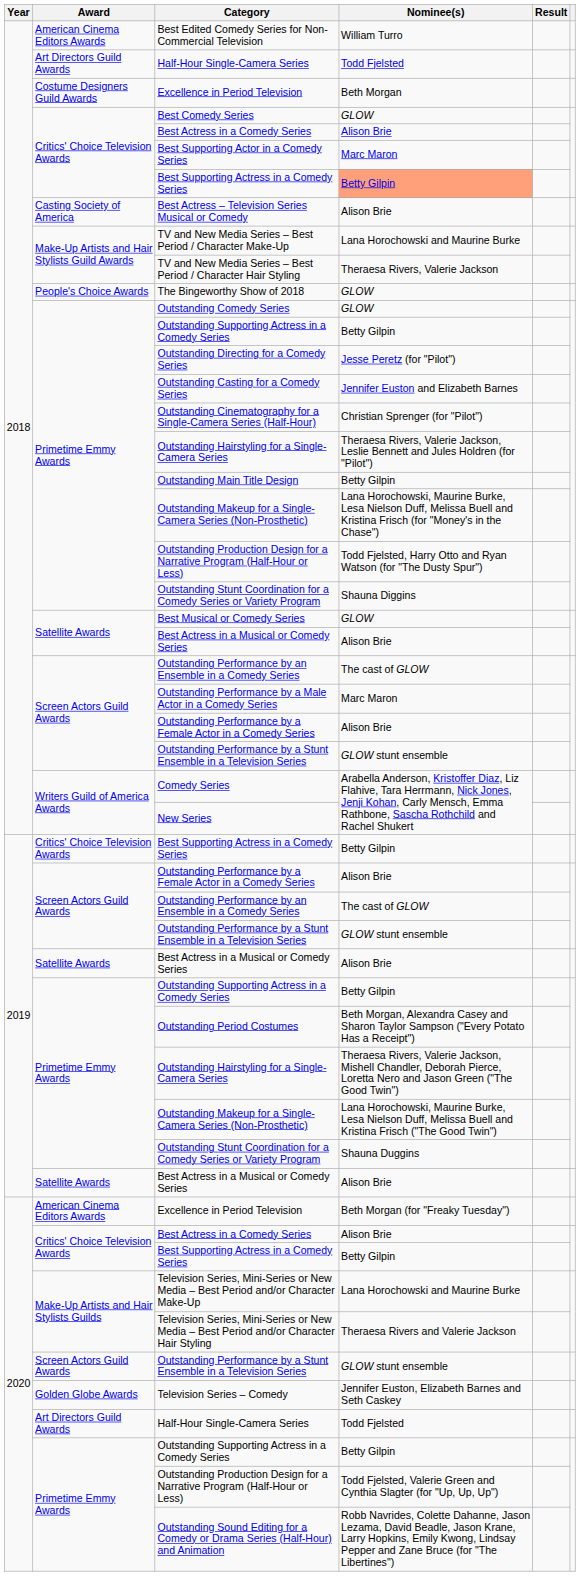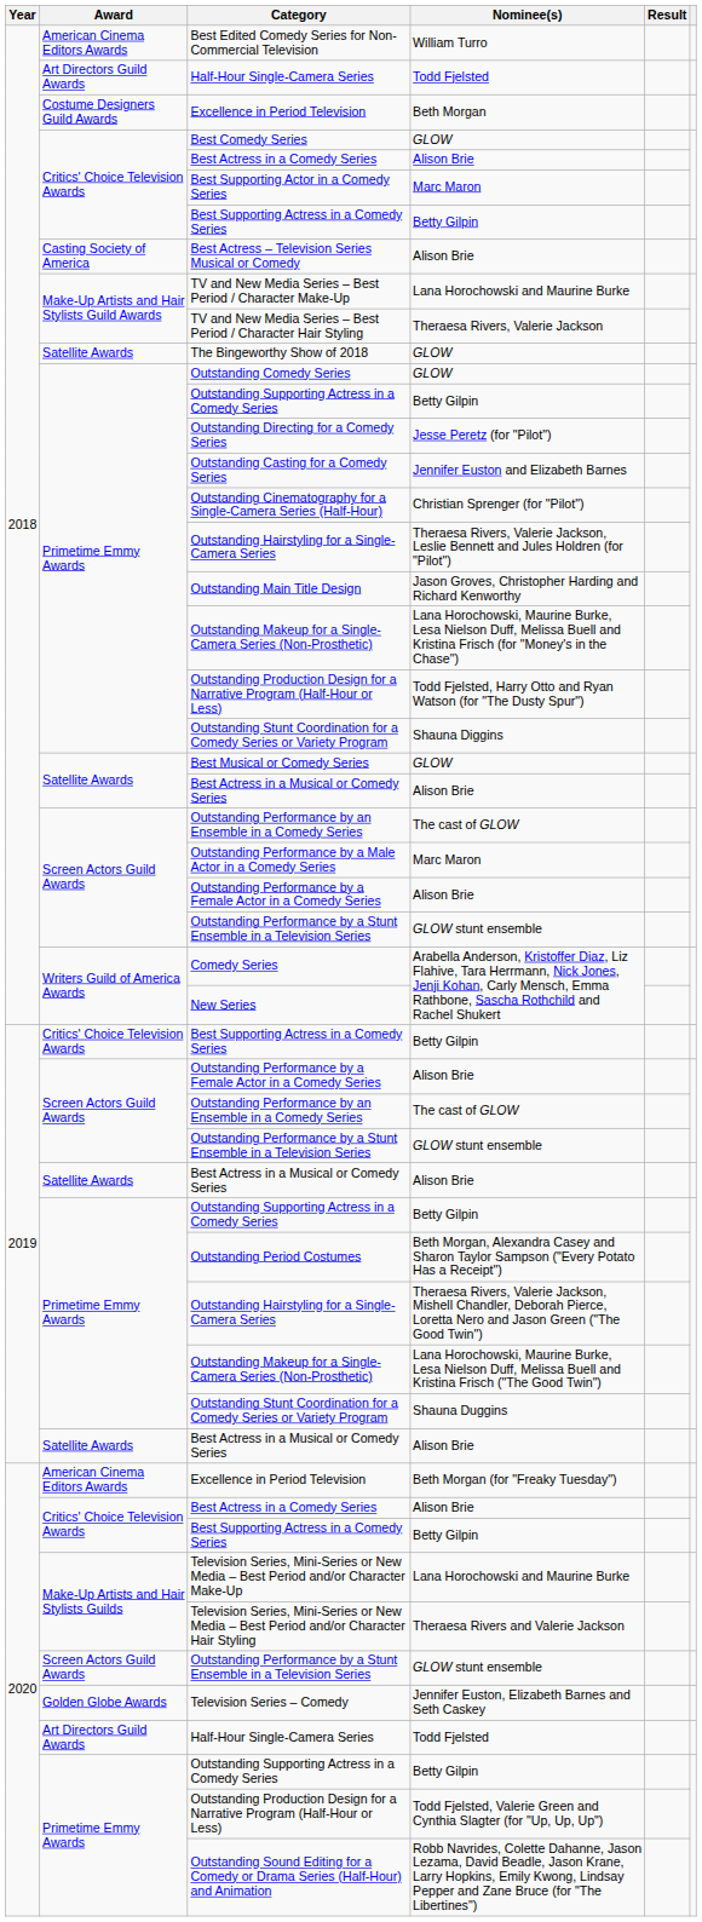2018 / Best Supporting Actress in a Comedy Series | Nominee(s): lightsalmon background -> no background
The Bingeworthy Show of 2018 | Award: People's Choice Awards -> Satellite Awards
Outstanding Main Title Design | Nominee(s): Betty Gilpin -> Jason Groves, Christopher Harding and Richard Kenworthy
